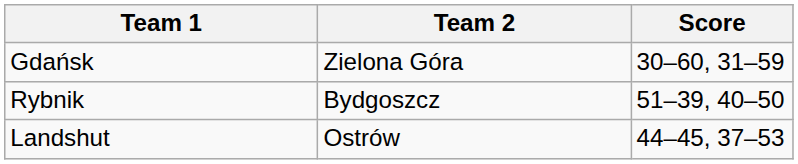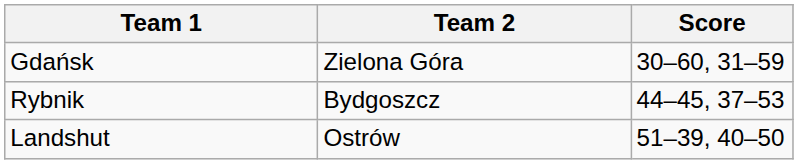Rybnik | Score: 51–39, 40–50 -> 44–45, 37–53
Landshut | Score: 44–45, 37–53 -> 51–39, 40–50
